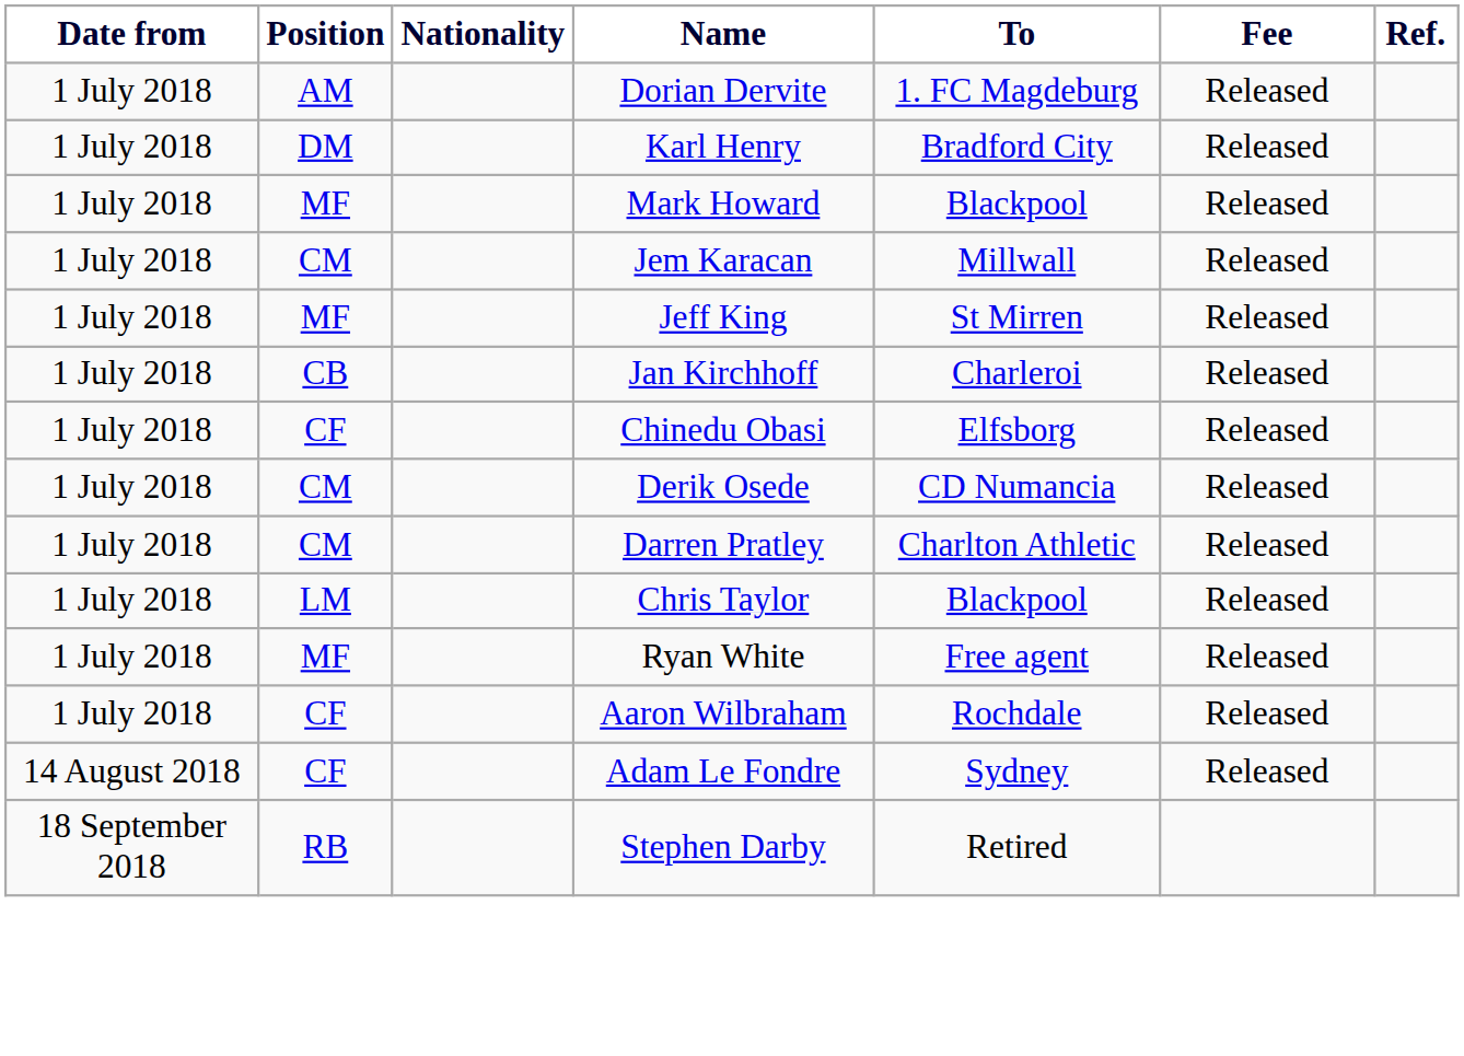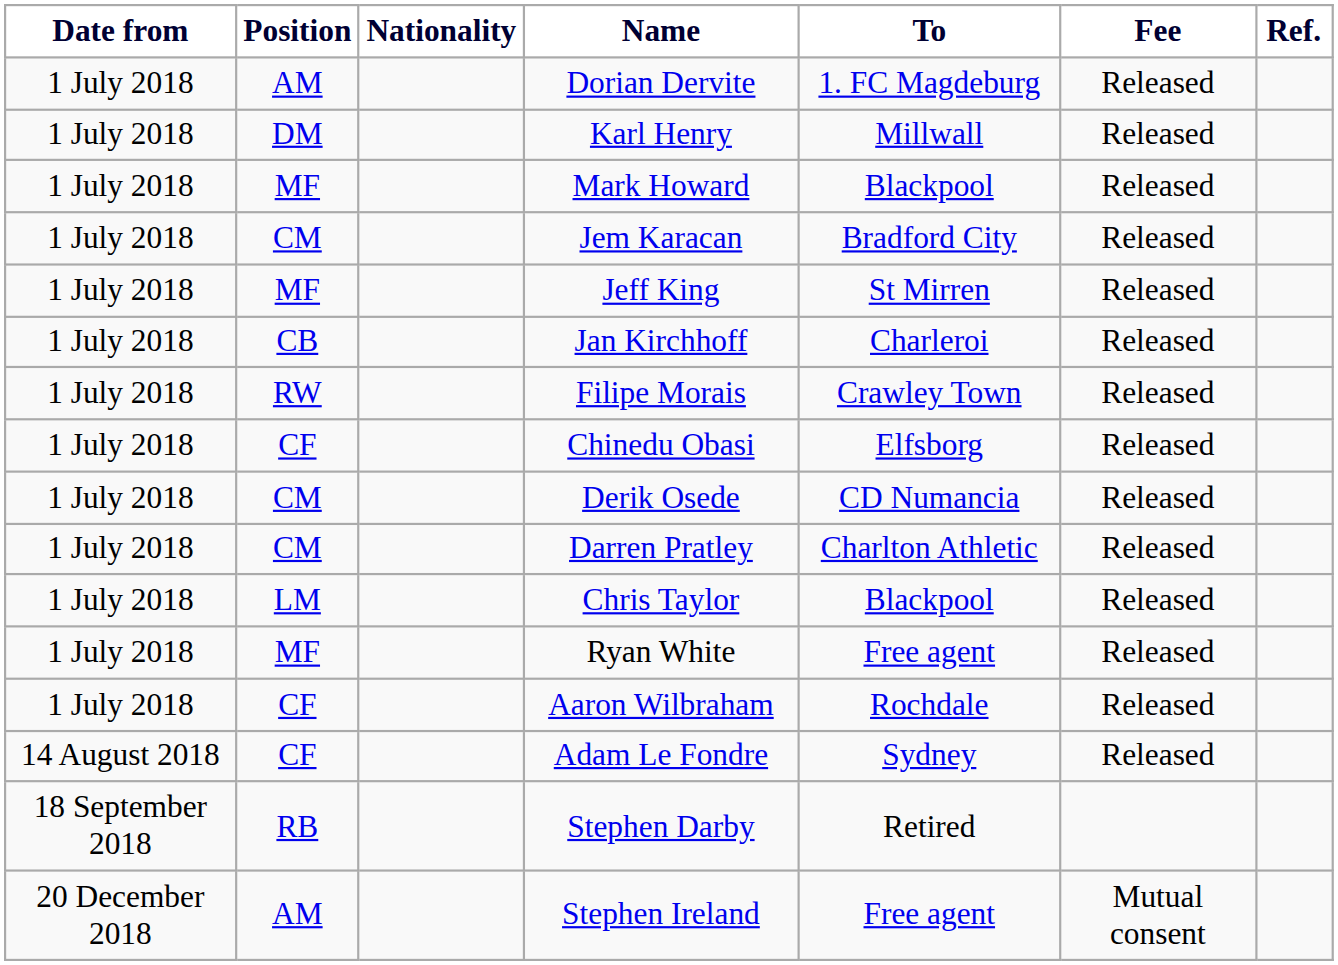Karl Henry | To: Bradford City -> Millwall
Jem Karacan | To: Millwall -> Bradford City
+ row: 1 July 2018 | RW | Filipe Morais | Crawley Town | Released
+ row: 20 December 2018 | AM | Stephen Ireland | Free agent | Mutual consent
